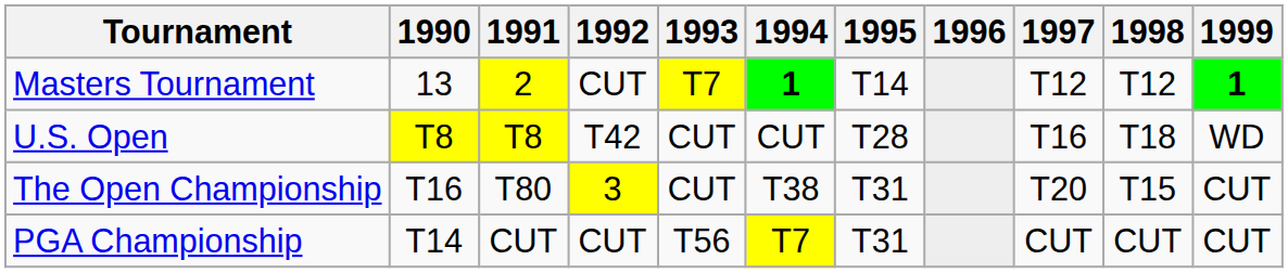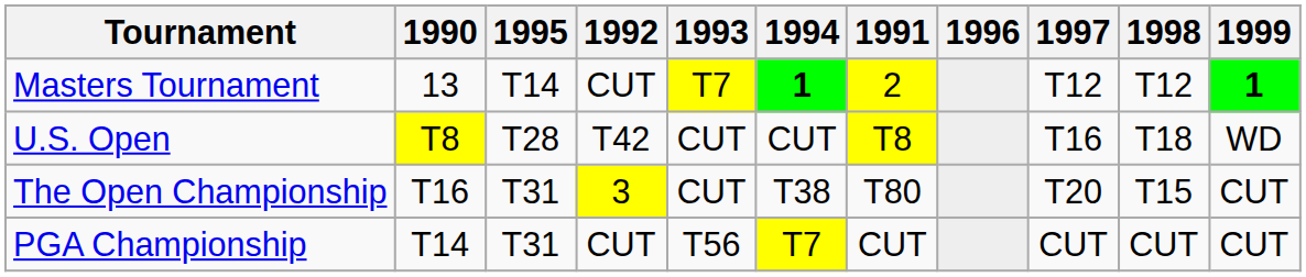columns swapped: 1991 <-> 1995
